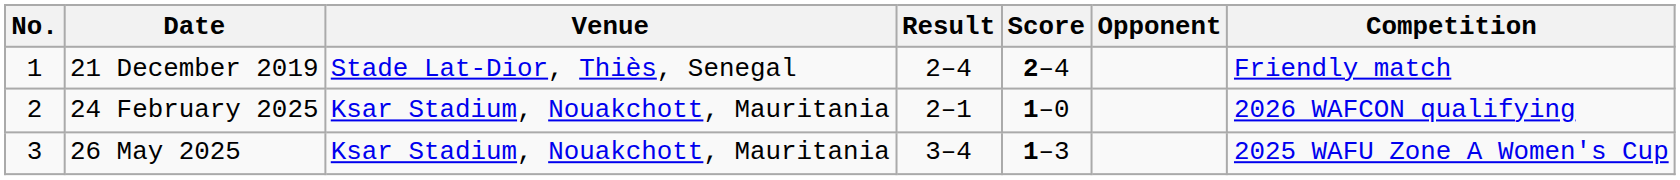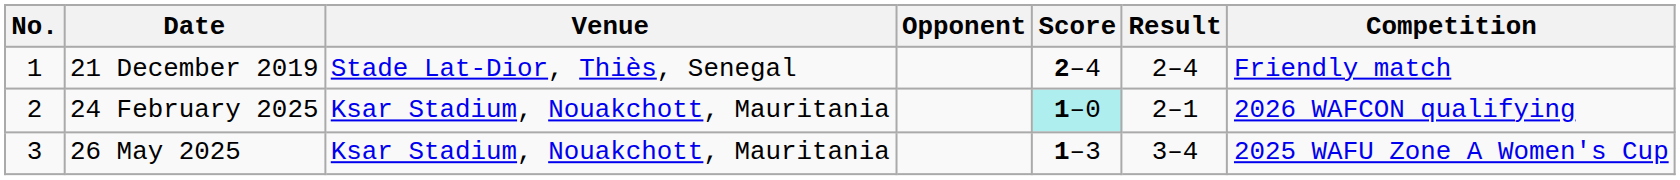columns swapped: Opponent <-> Result
24 February 2025 | Score: no background -> paleturquoise background
